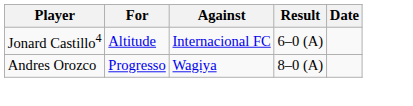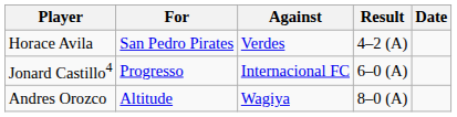+ row: Horace Avila | San Pedro Pirates | Verdes | 4–2 (A)
Jonard Castillo4 | For: Altitude -> Progresso
Andres Orozco | For: Progresso -> Altitude
